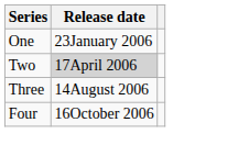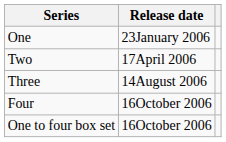Two | Release date: lightgrey background -> no background
+ row: One to four box set | 16October 2006
